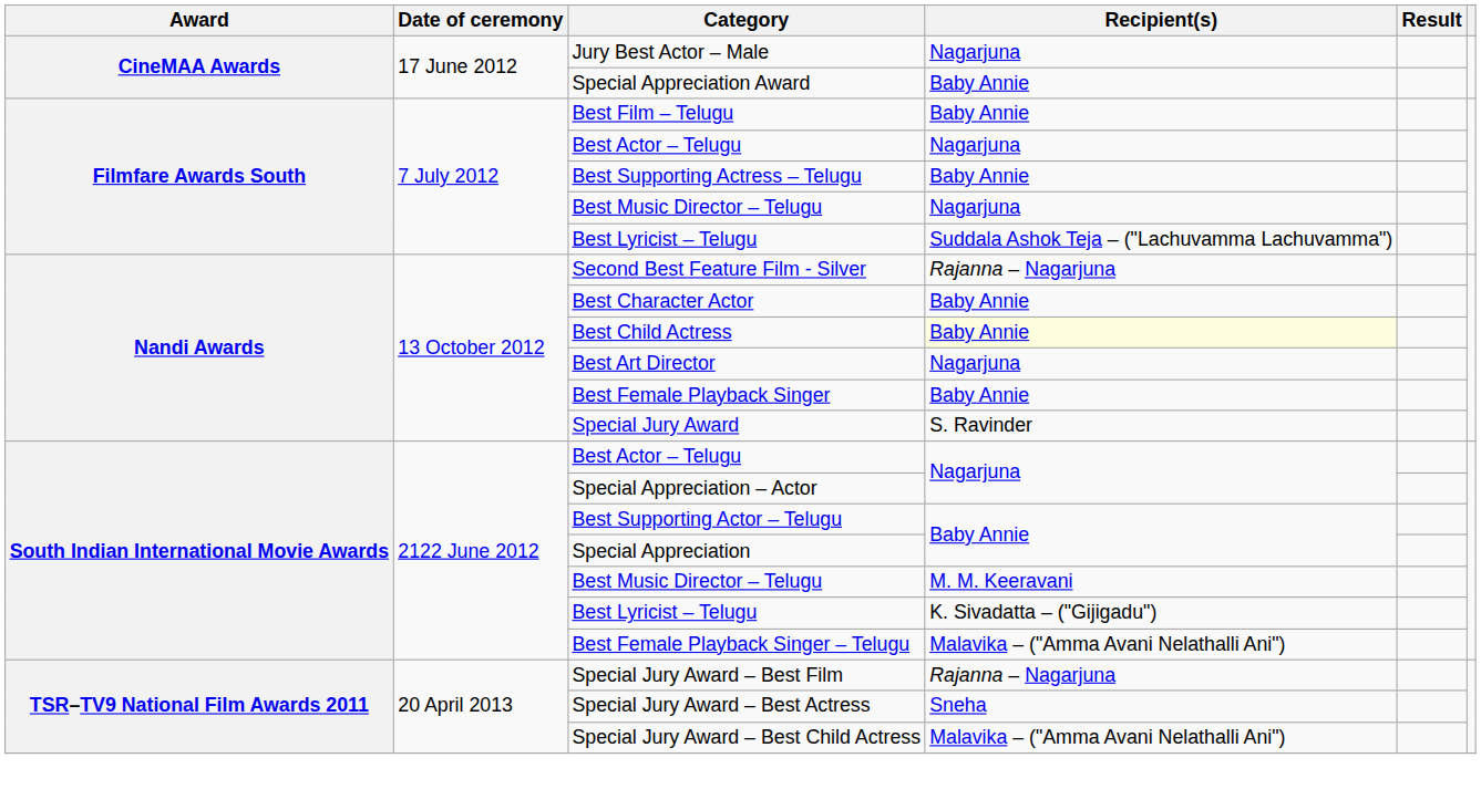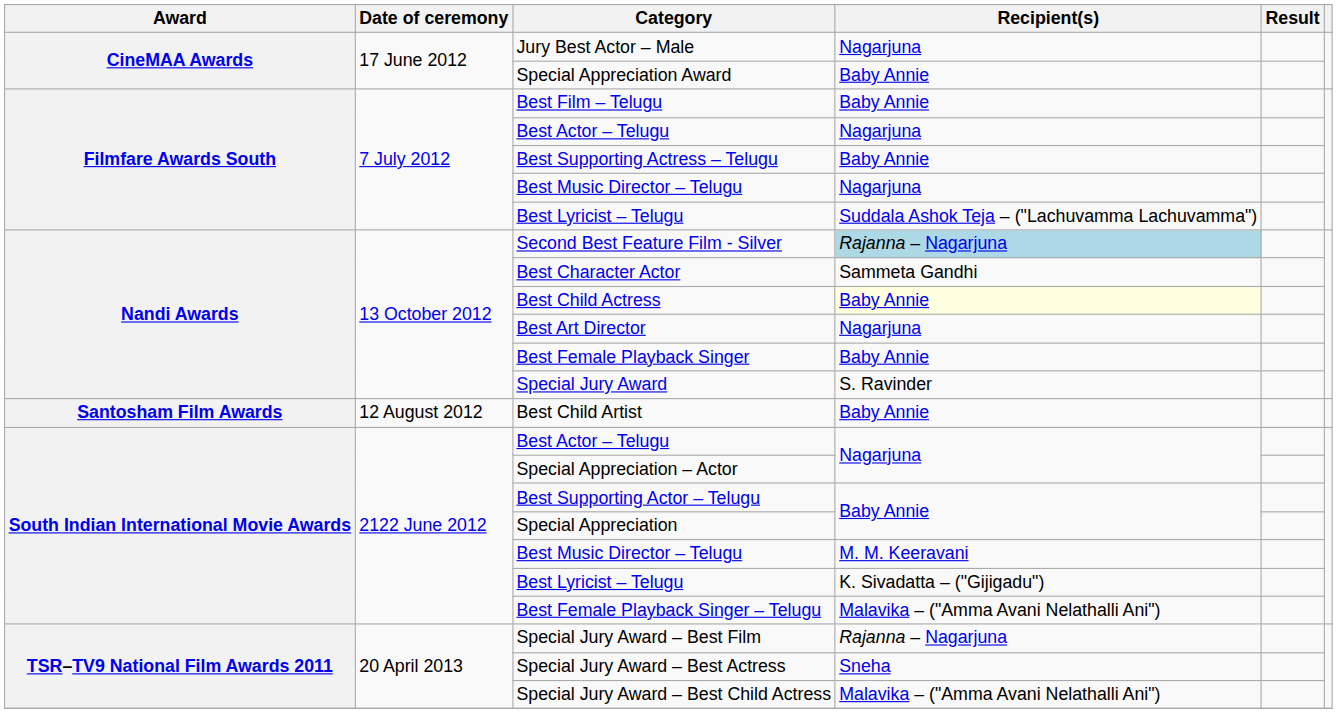Second Best Feature Film - Silver | Recipient(s): no background -> lightblue background
Best Character Actor | Recipient(s): Baby Annie -> Sammeta Gandhi
+ row: Santosham Film Awards | 12 August 2012 | Best Child Artist | Baby Annie
